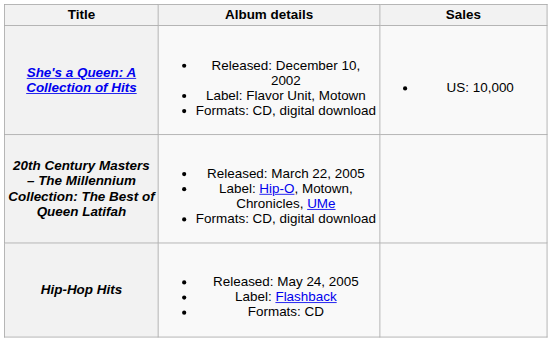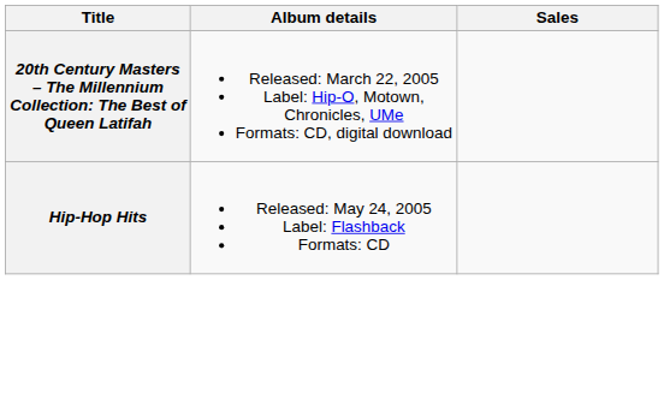- row: She's a Queen: A Collection of Hits | Released: December 10, 2002 Label: Flavor Unit, Motown Formats: CD, digital download | US: 10,000
